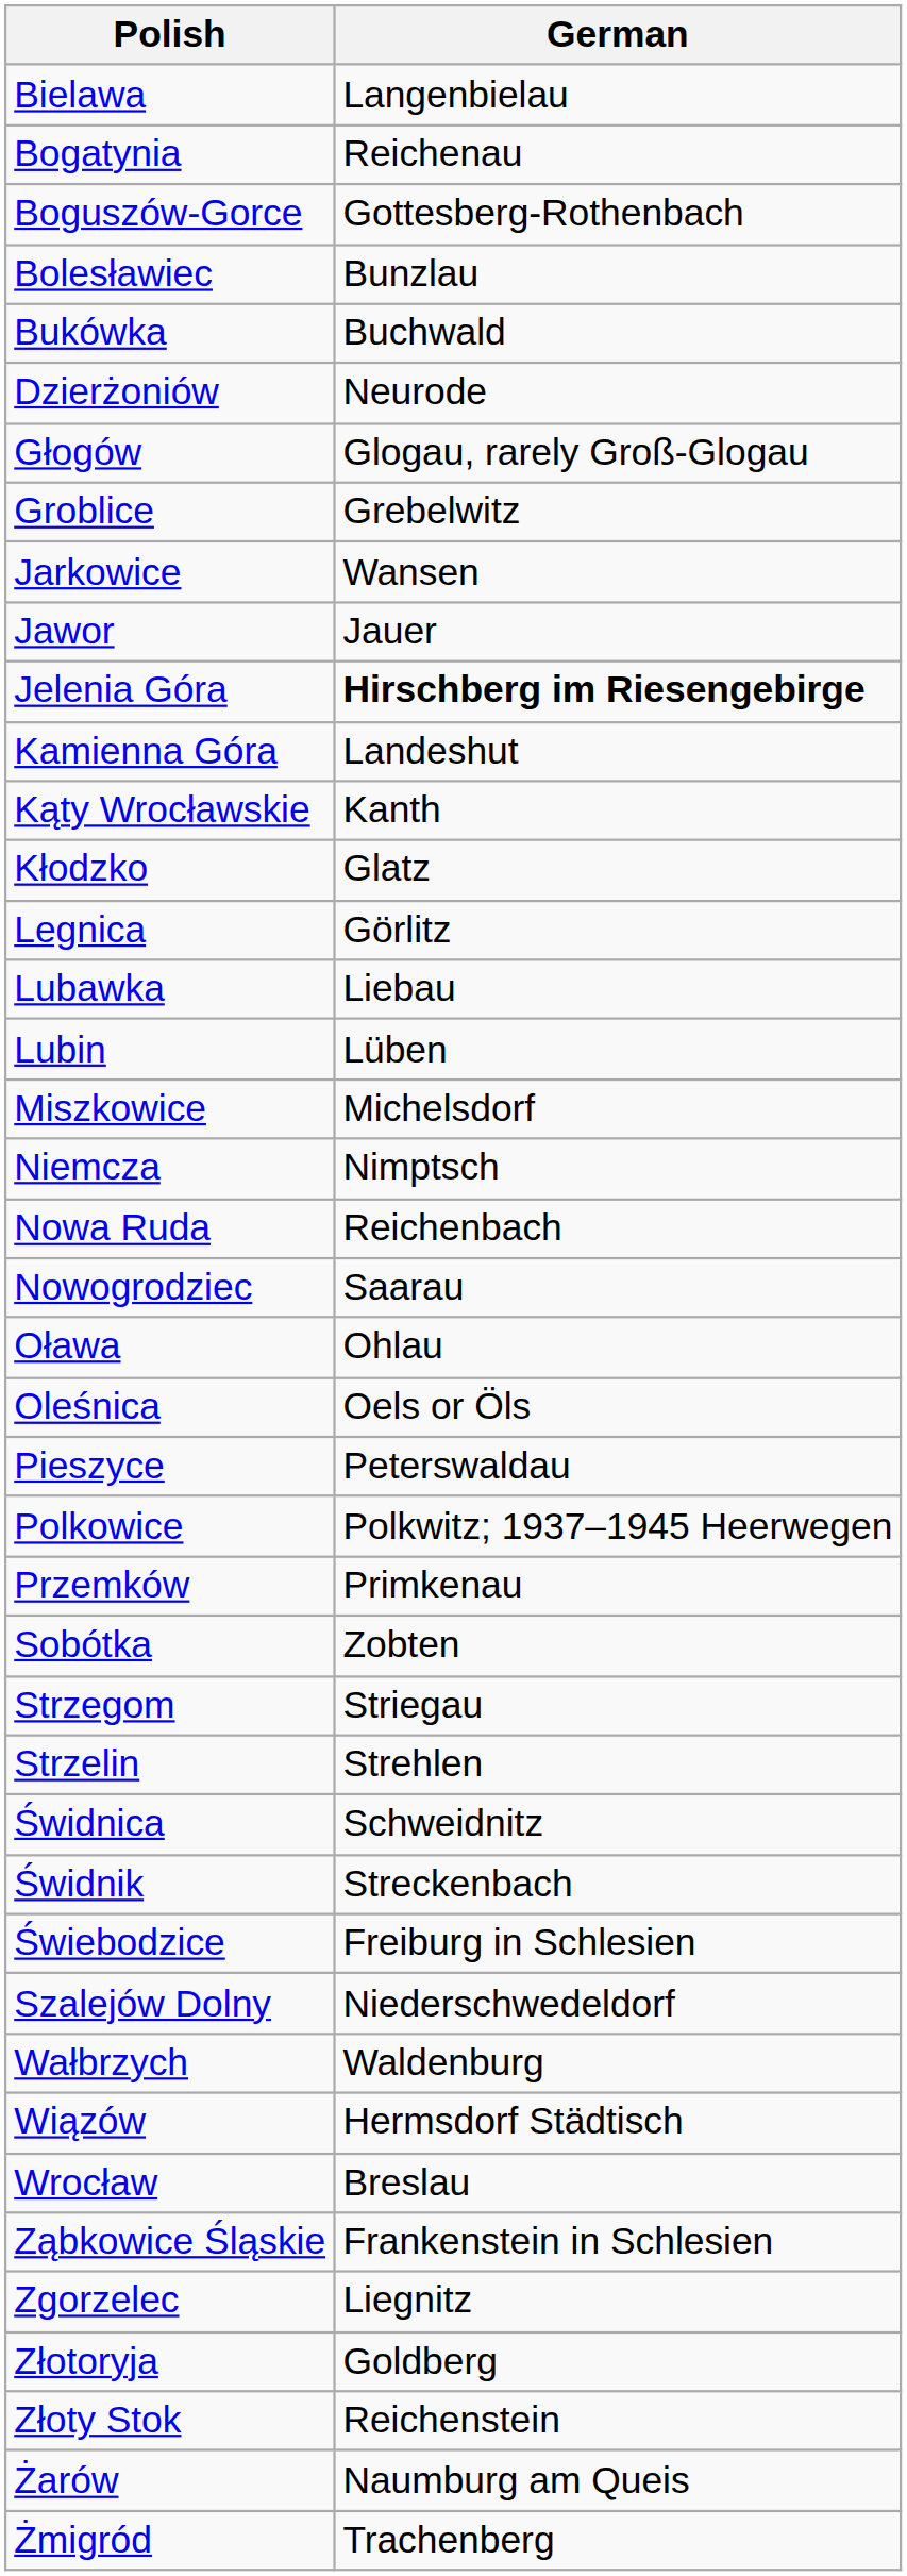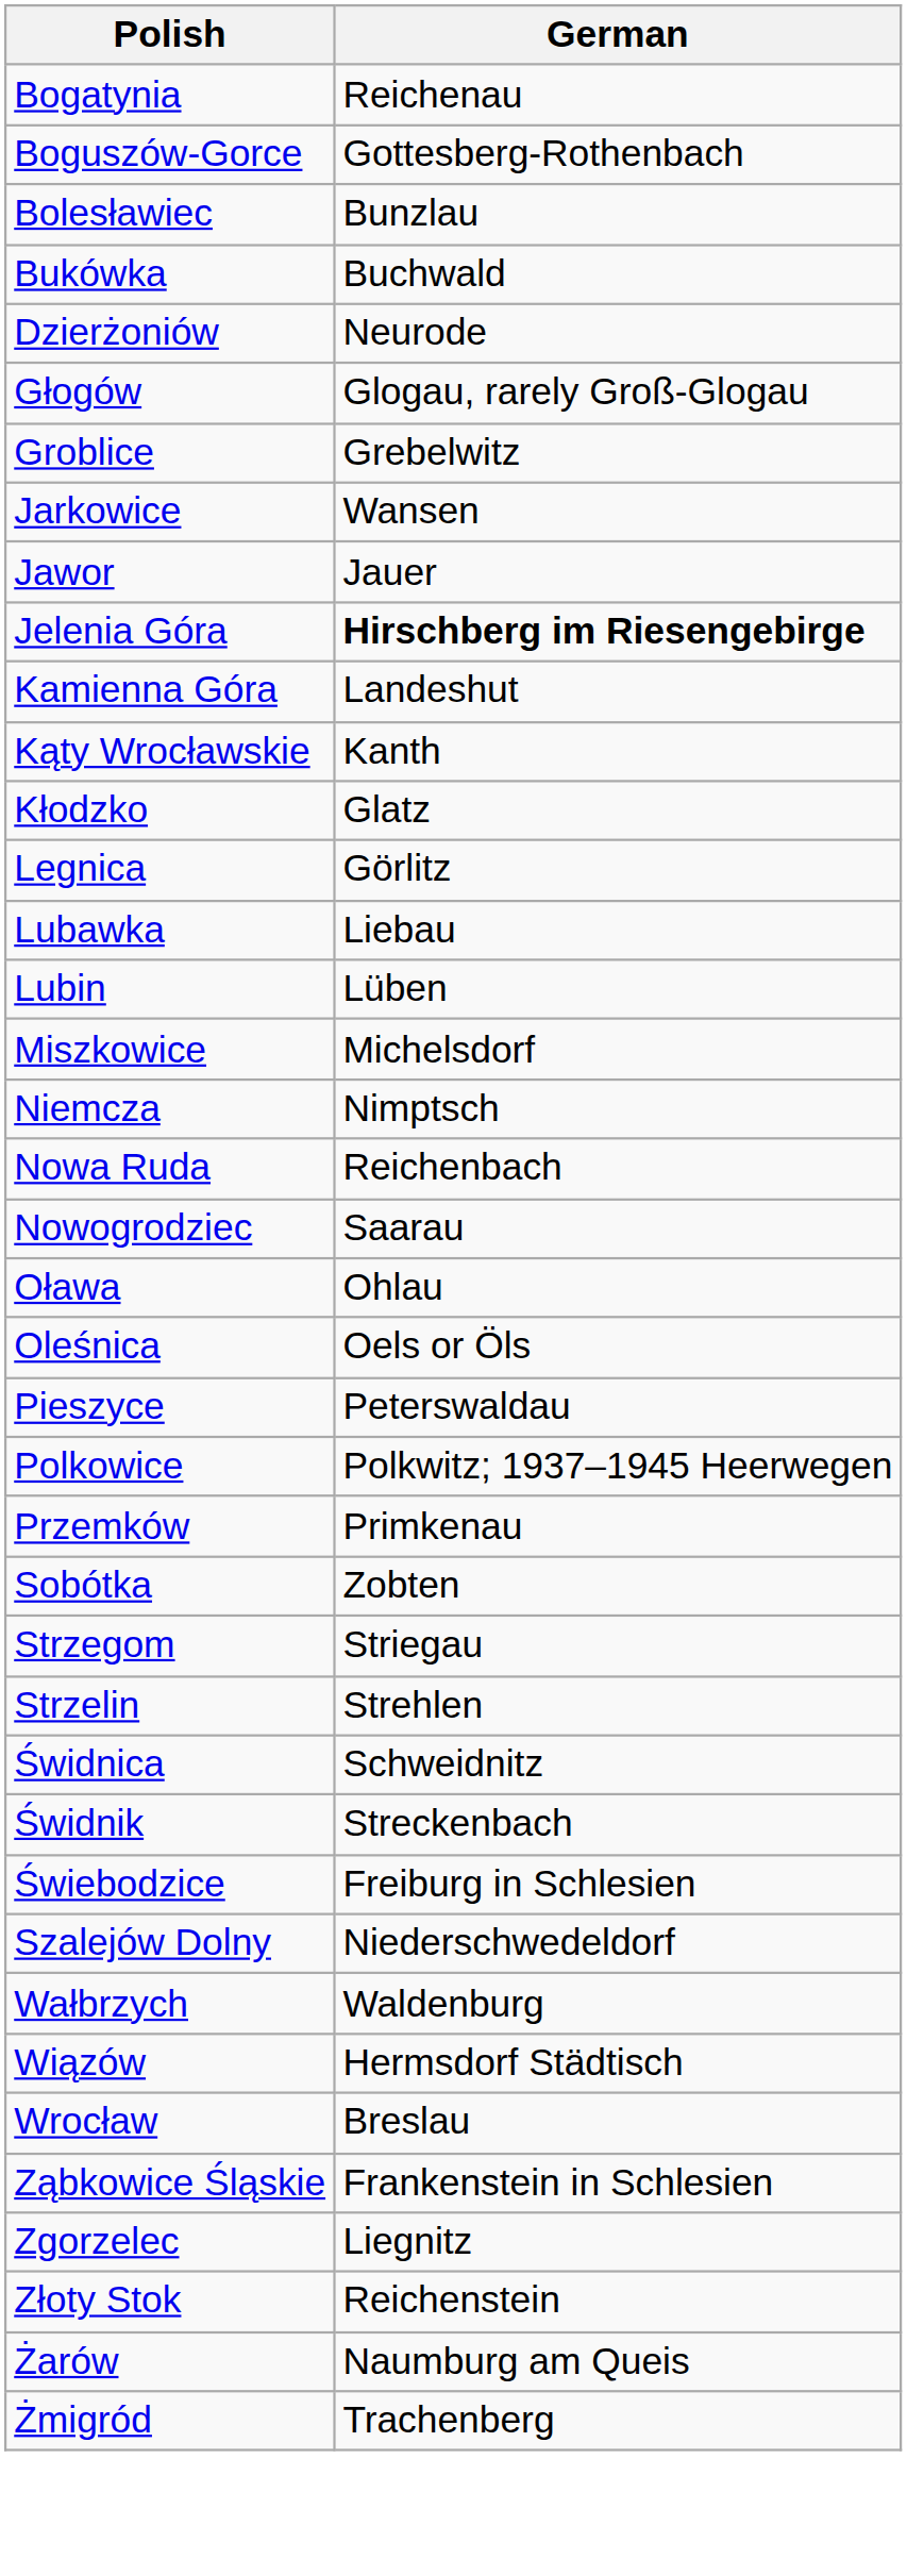- row: Bielawa | Langenbielau
- row: Złotoryja | Goldberg
